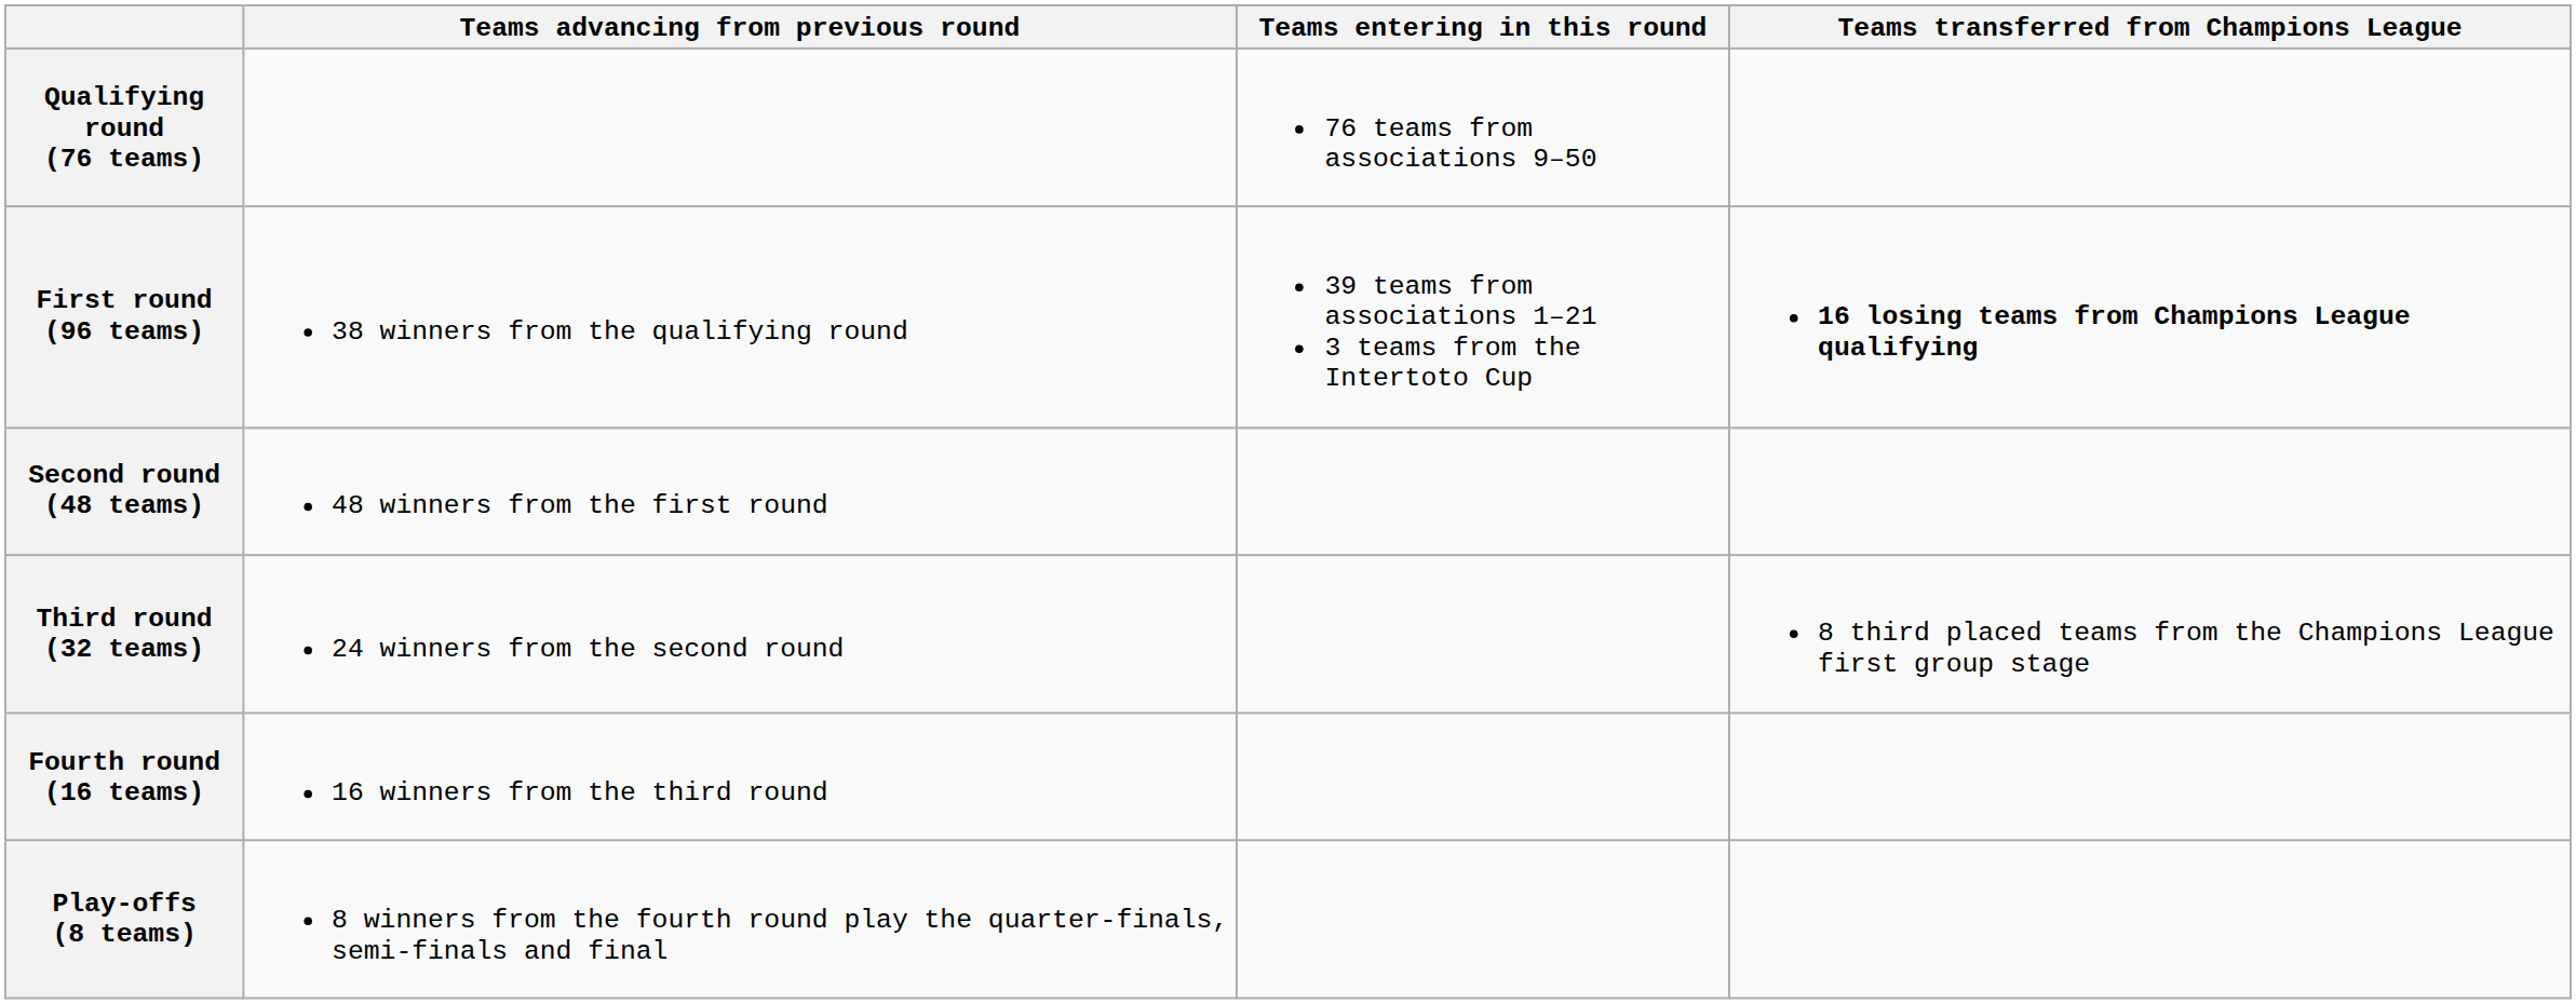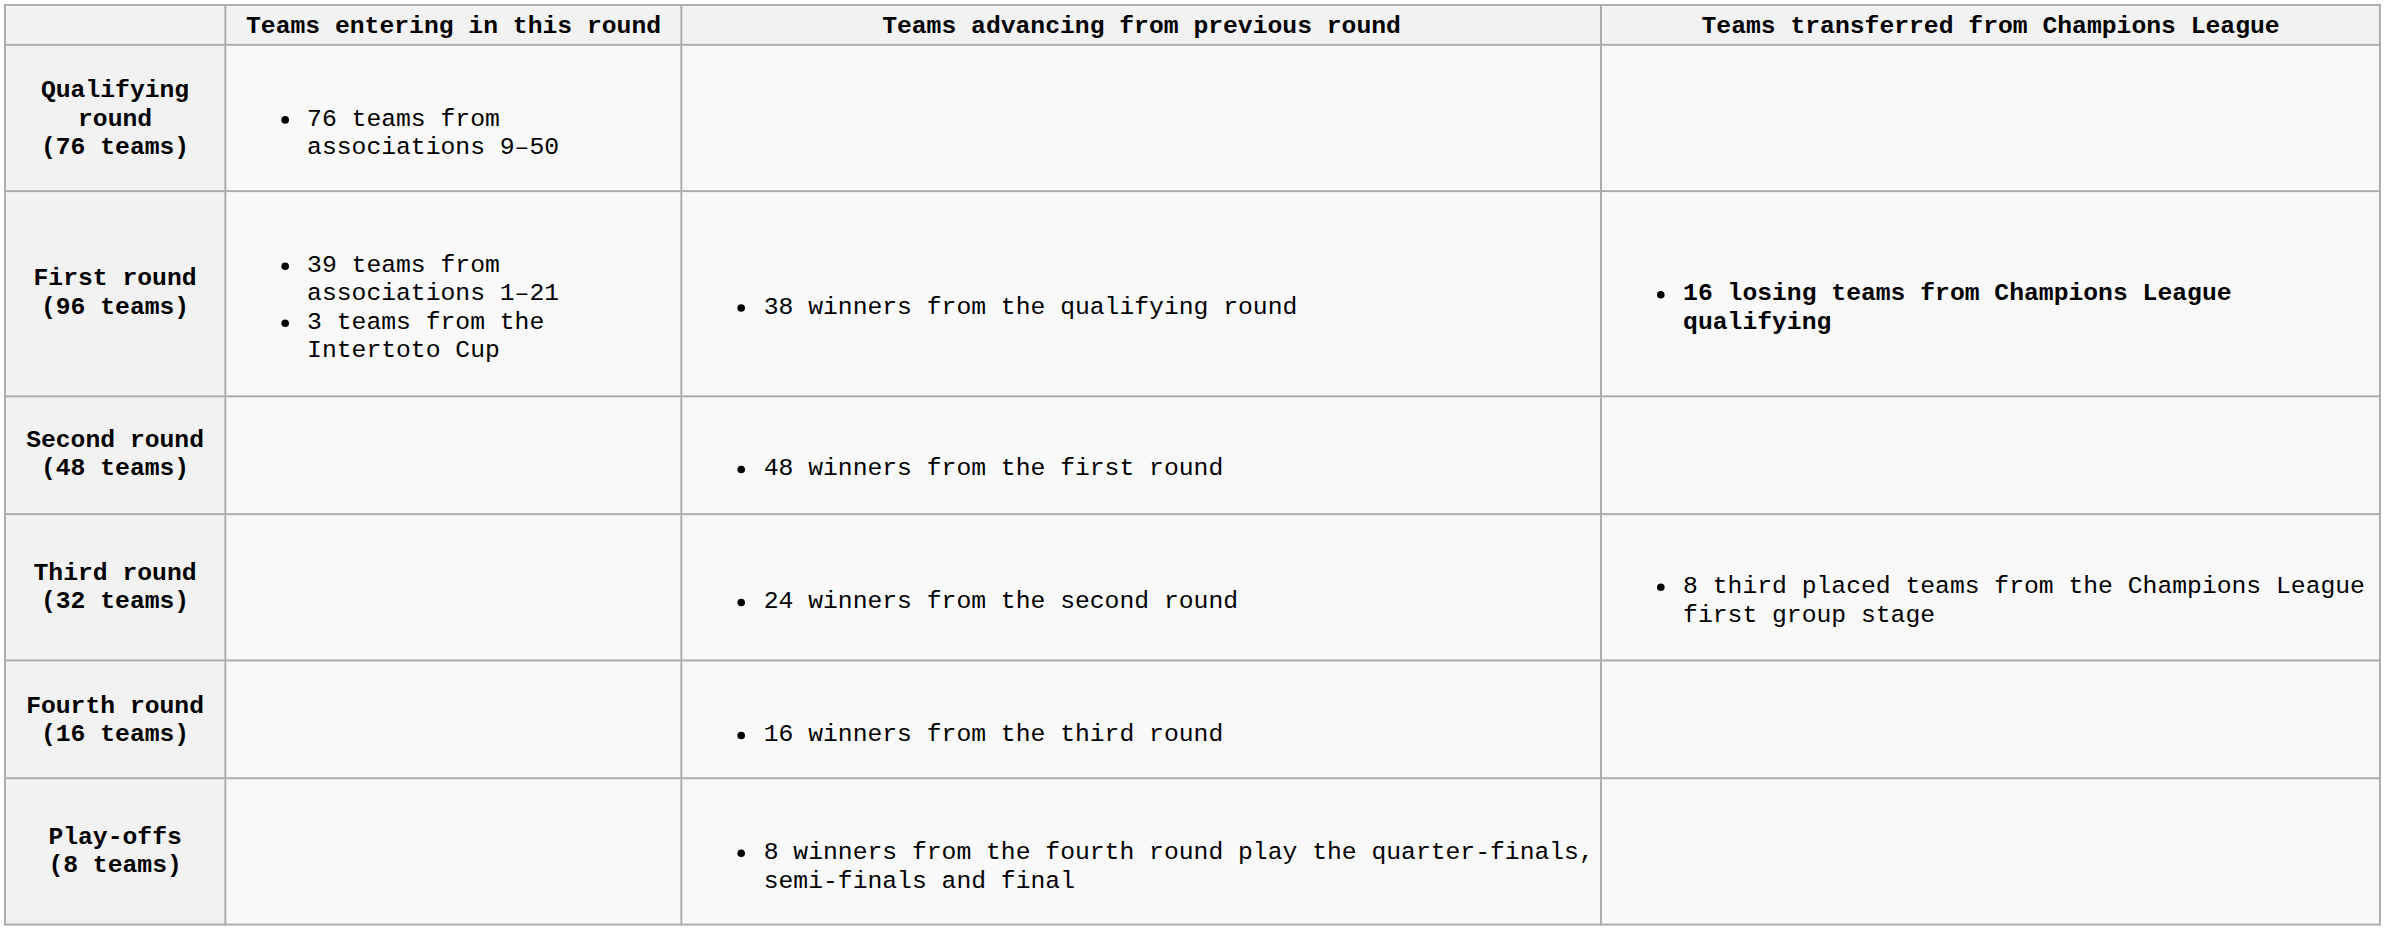columns swapped: Teams entering in this round <-> Teams advancing from previous round
